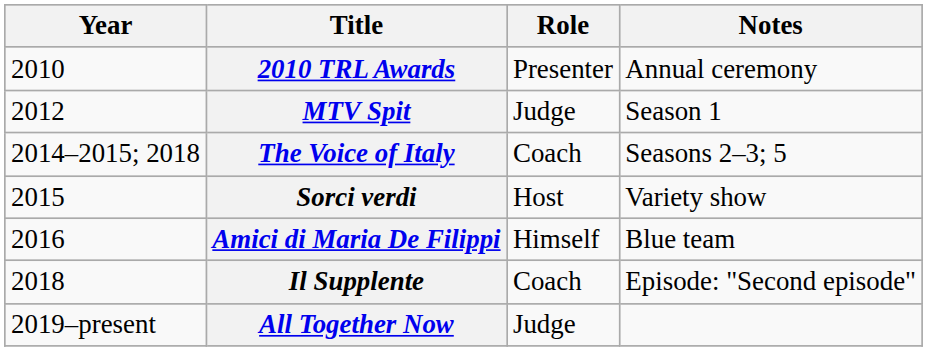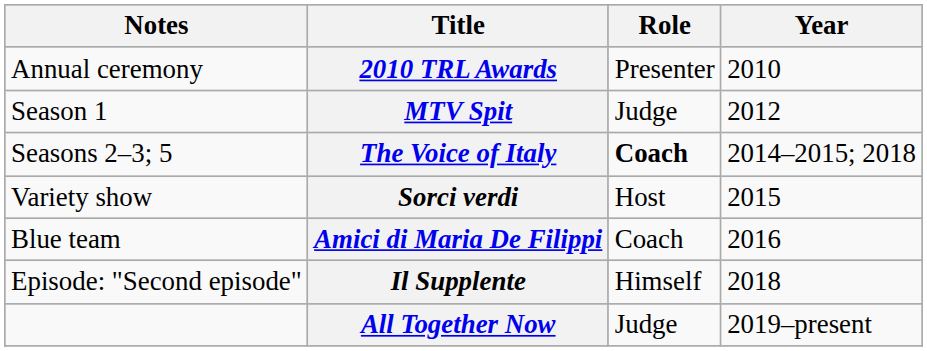columns swapped: Year <-> Notes
The Voice of Italy | Role: normal -> bold
Amici di Maria De Filippi | Role: Himself -> Coach
Il Supplente | Role: Coach -> Himself
